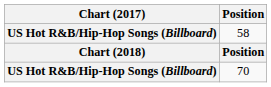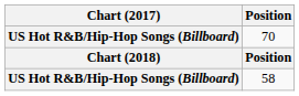rows swapped: 70 <-> 58
